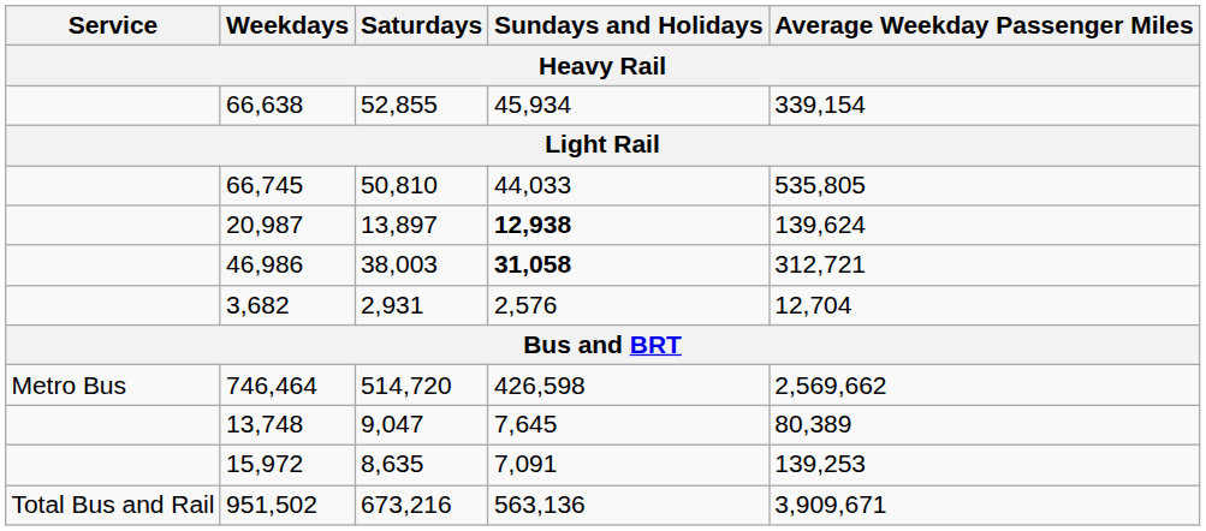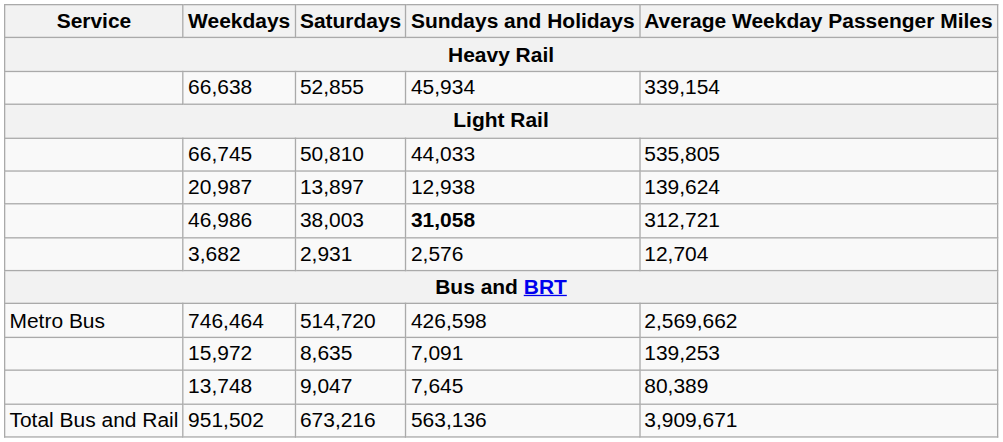20,987 | Sundays and Holidays: bold -> normal
rows swapped: 13,748 <-> 15,972
